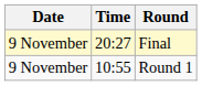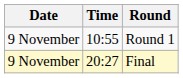rows swapped: Round 1 <-> Final
